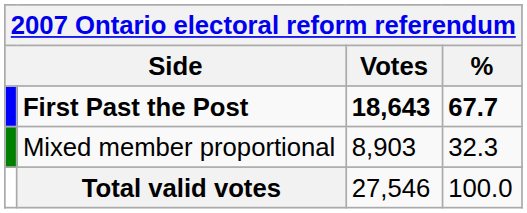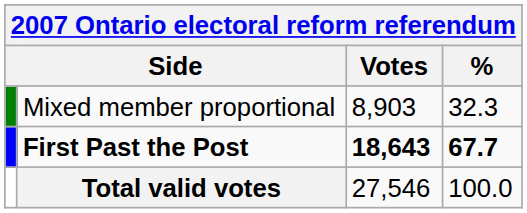rows swapped: First Past the Post <-> Mixed member proportional
